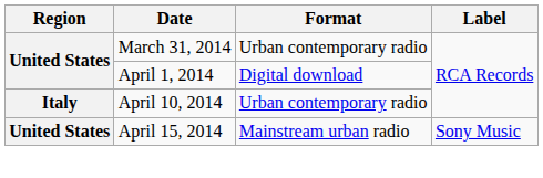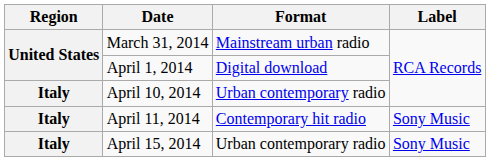March 31, 2014 | Format: Urban contemporary radio -> Mainstream urban radio
+ row: Italy | April 11, 2014 | Contemporary hit radio | Sony Music
April 15, 2014 | Region: United States -> Italy
April 15, 2014 | Format: Mainstream urban radio -> Urban contemporary radio
